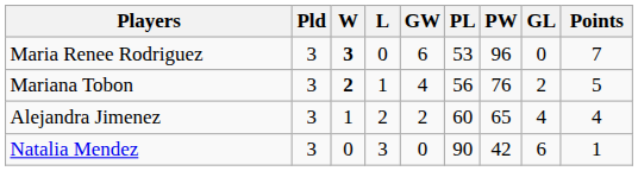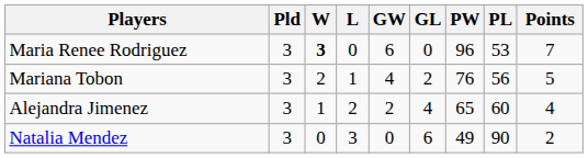columns swapped: GL <-> PL
Mariana Tobon | W: bold -> normal
Natalia Mendez | PW: 42 -> 49
Natalia Mendez | Points: 1 -> 2
